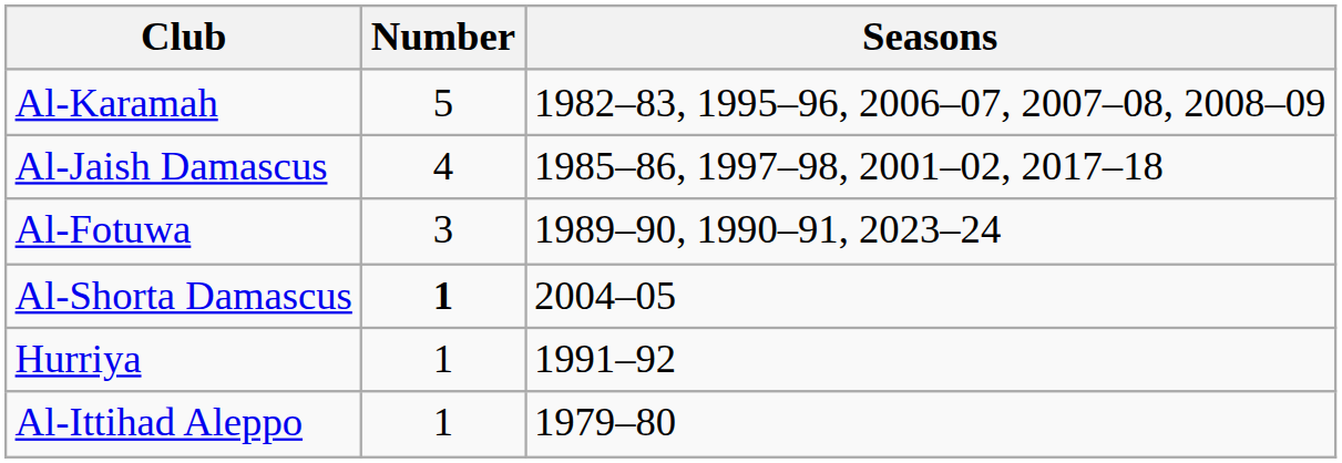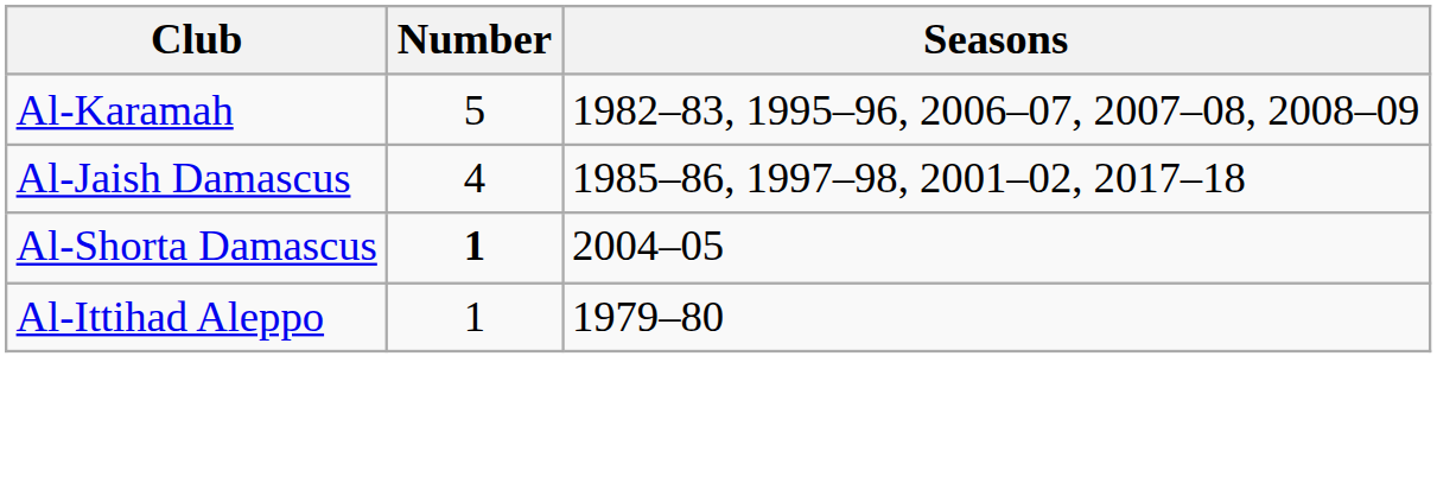- row: Al-Fotuwa | 3 | 1989–90, 1990–91, 2023–24
- row: Hurriya | 1 | 1991–92
